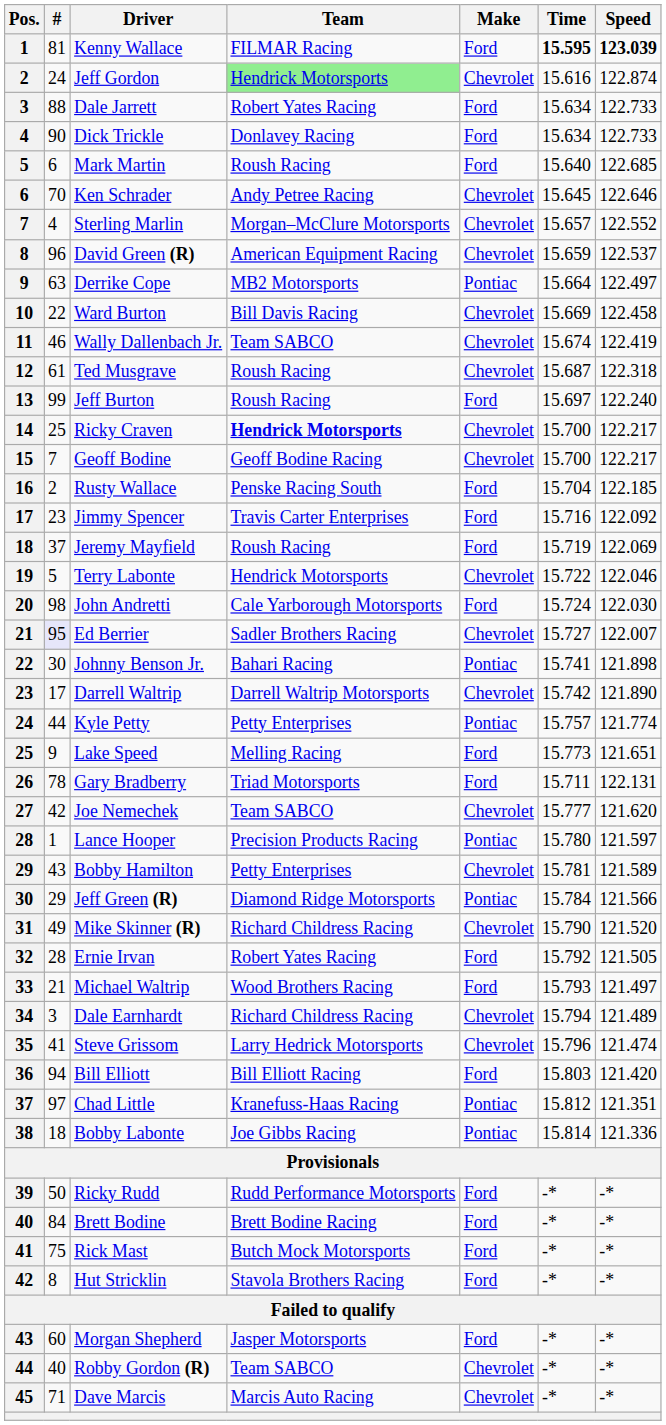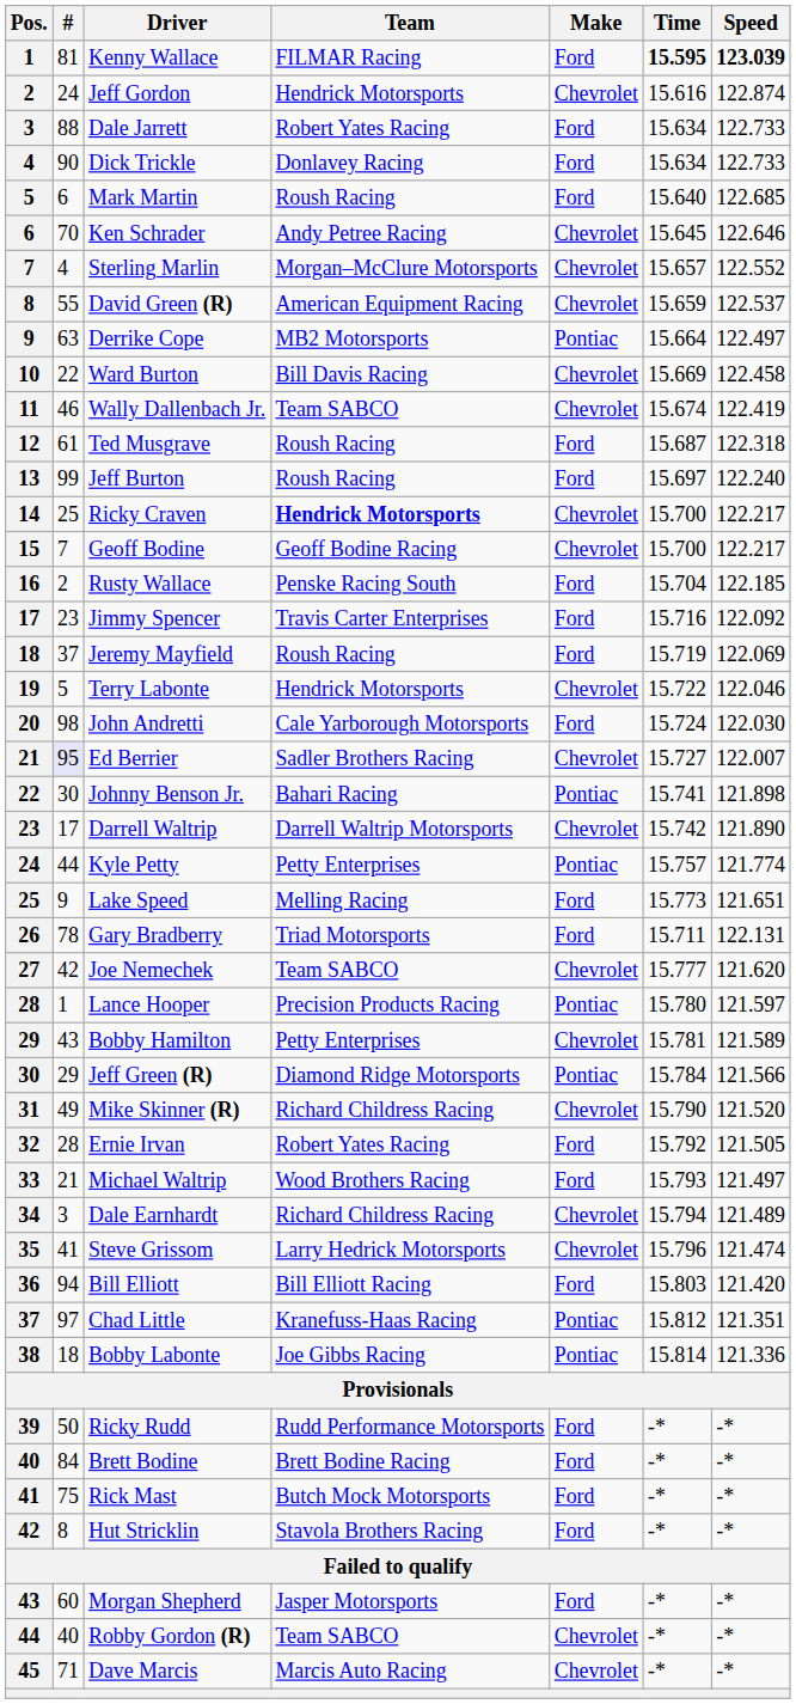Jeff Gordon | Team: lightgreen background -> no background
David Green (R) | #: 96 -> 55
Ted Musgrave | Make: Chevrolet -> Ford
